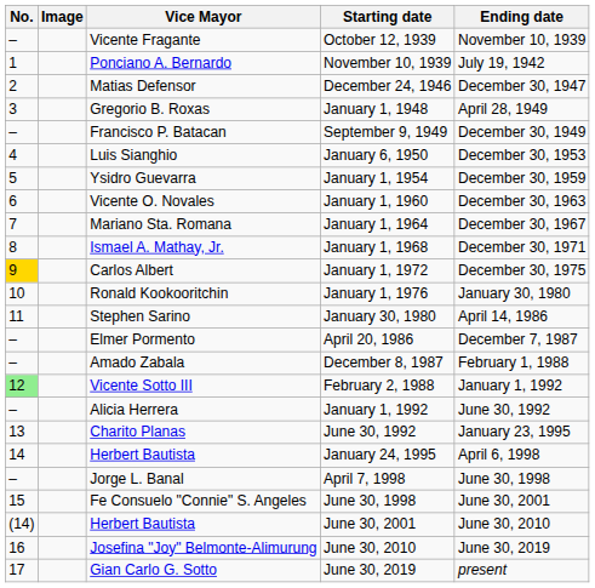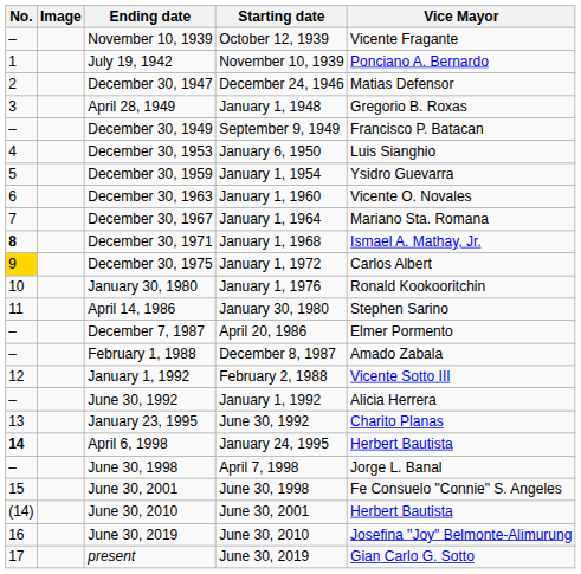columns swapped: Vice Mayor <-> Ending date
January 1, 1968 | No.: normal -> bold
February 2, 1988 | No.: lightgreen background -> no background
January 24, 1995 | No.: normal -> bold
